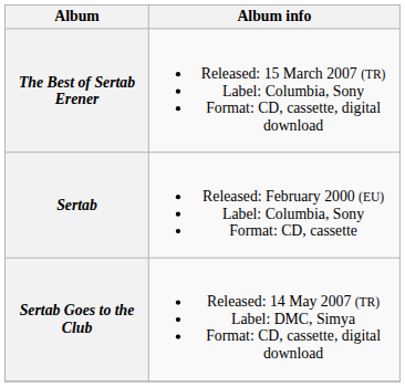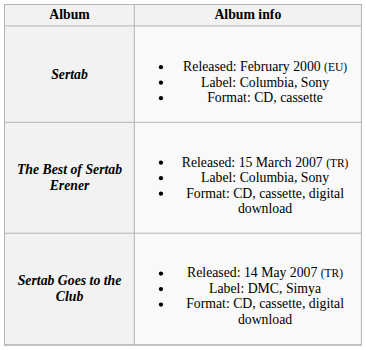rows swapped: Sertab <-> The Best of Sertab Erener
